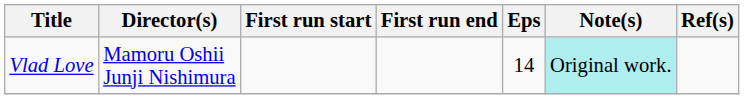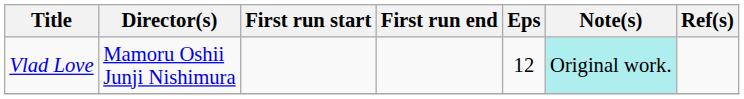Vlad Love | Eps: 14 -> 12
